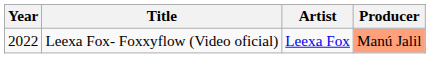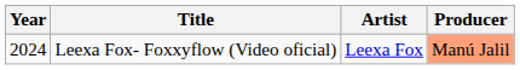Leexa Fox- Foxxyflow (Video oficial) | Year: 2022 -> 2024
